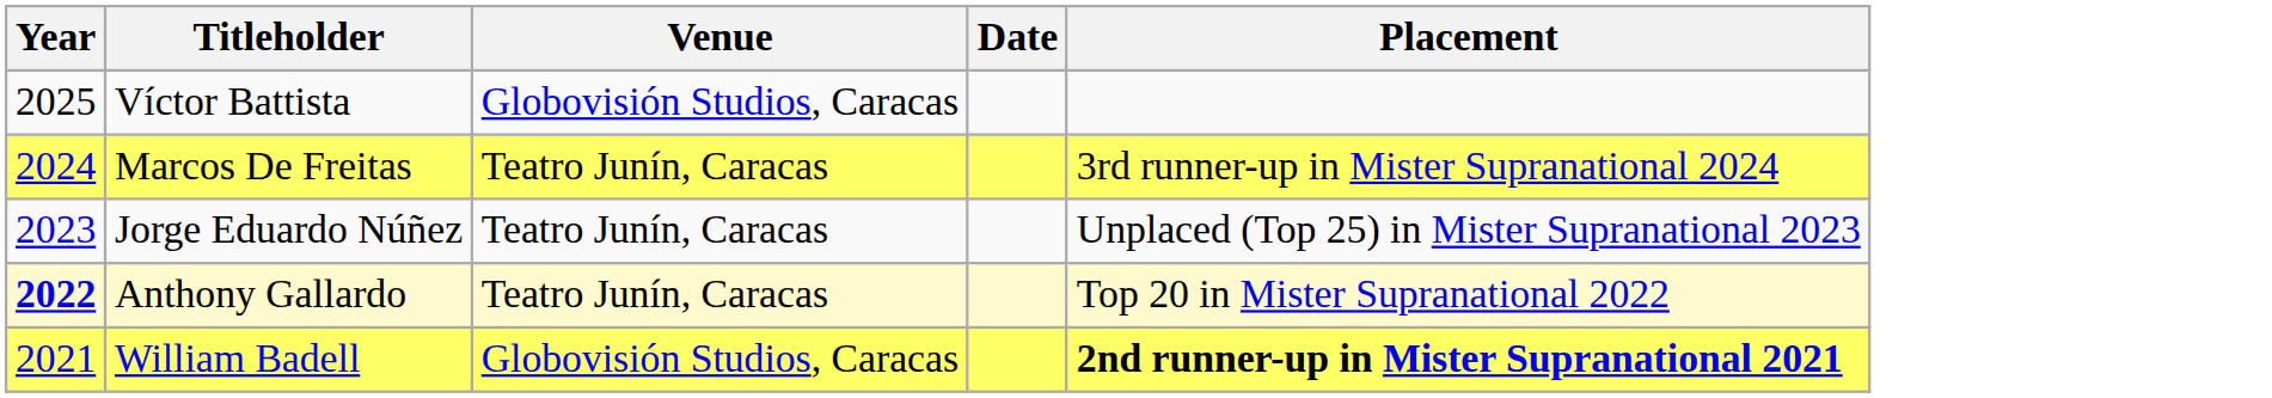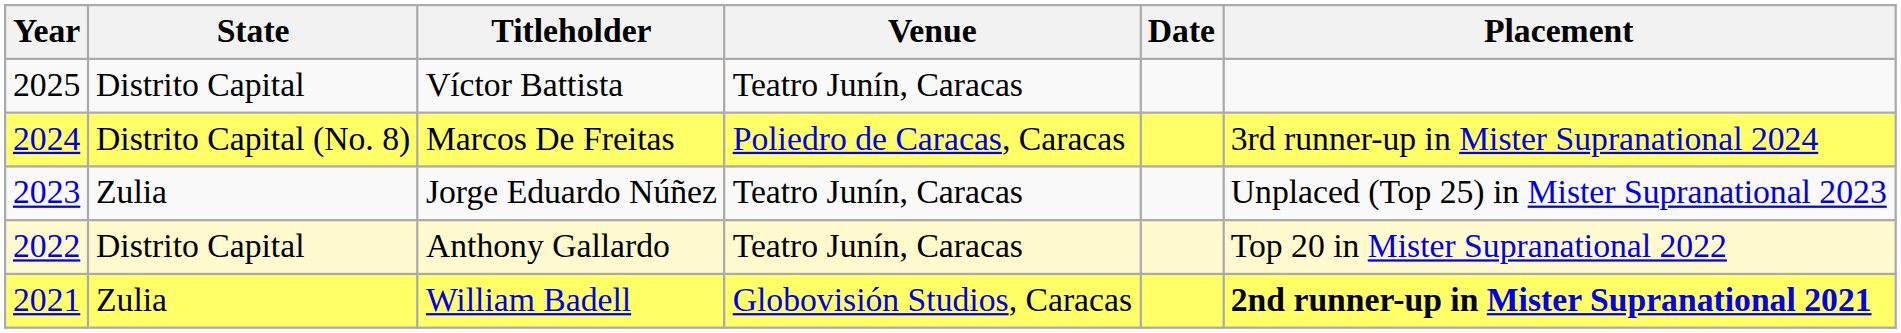+ column: State | Distrito Capital | Distrito Capital (No. 8) | Zulia | Distrito Capital | Zulia
Víctor Battista | Venue: Globovisión Studios, Caracas -> Teatro Junín, Caracas
Marcos De Freitas | Venue: Teatro Junín, Caracas -> Poliedro de Caracas, Caracas
Anthony Gallardo | Year: bold -> normal
